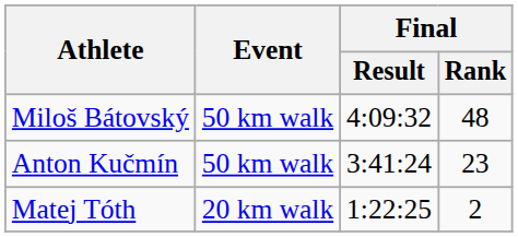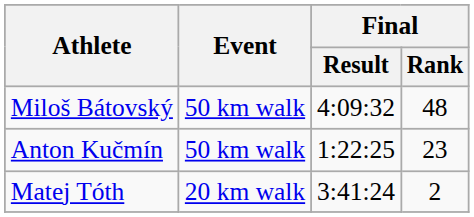Anton Kučmín | Final / Result: 3:41:24 -> 1:22:25
Matej Tóth | Final / Result: 1:22:25 -> 3:41:24
